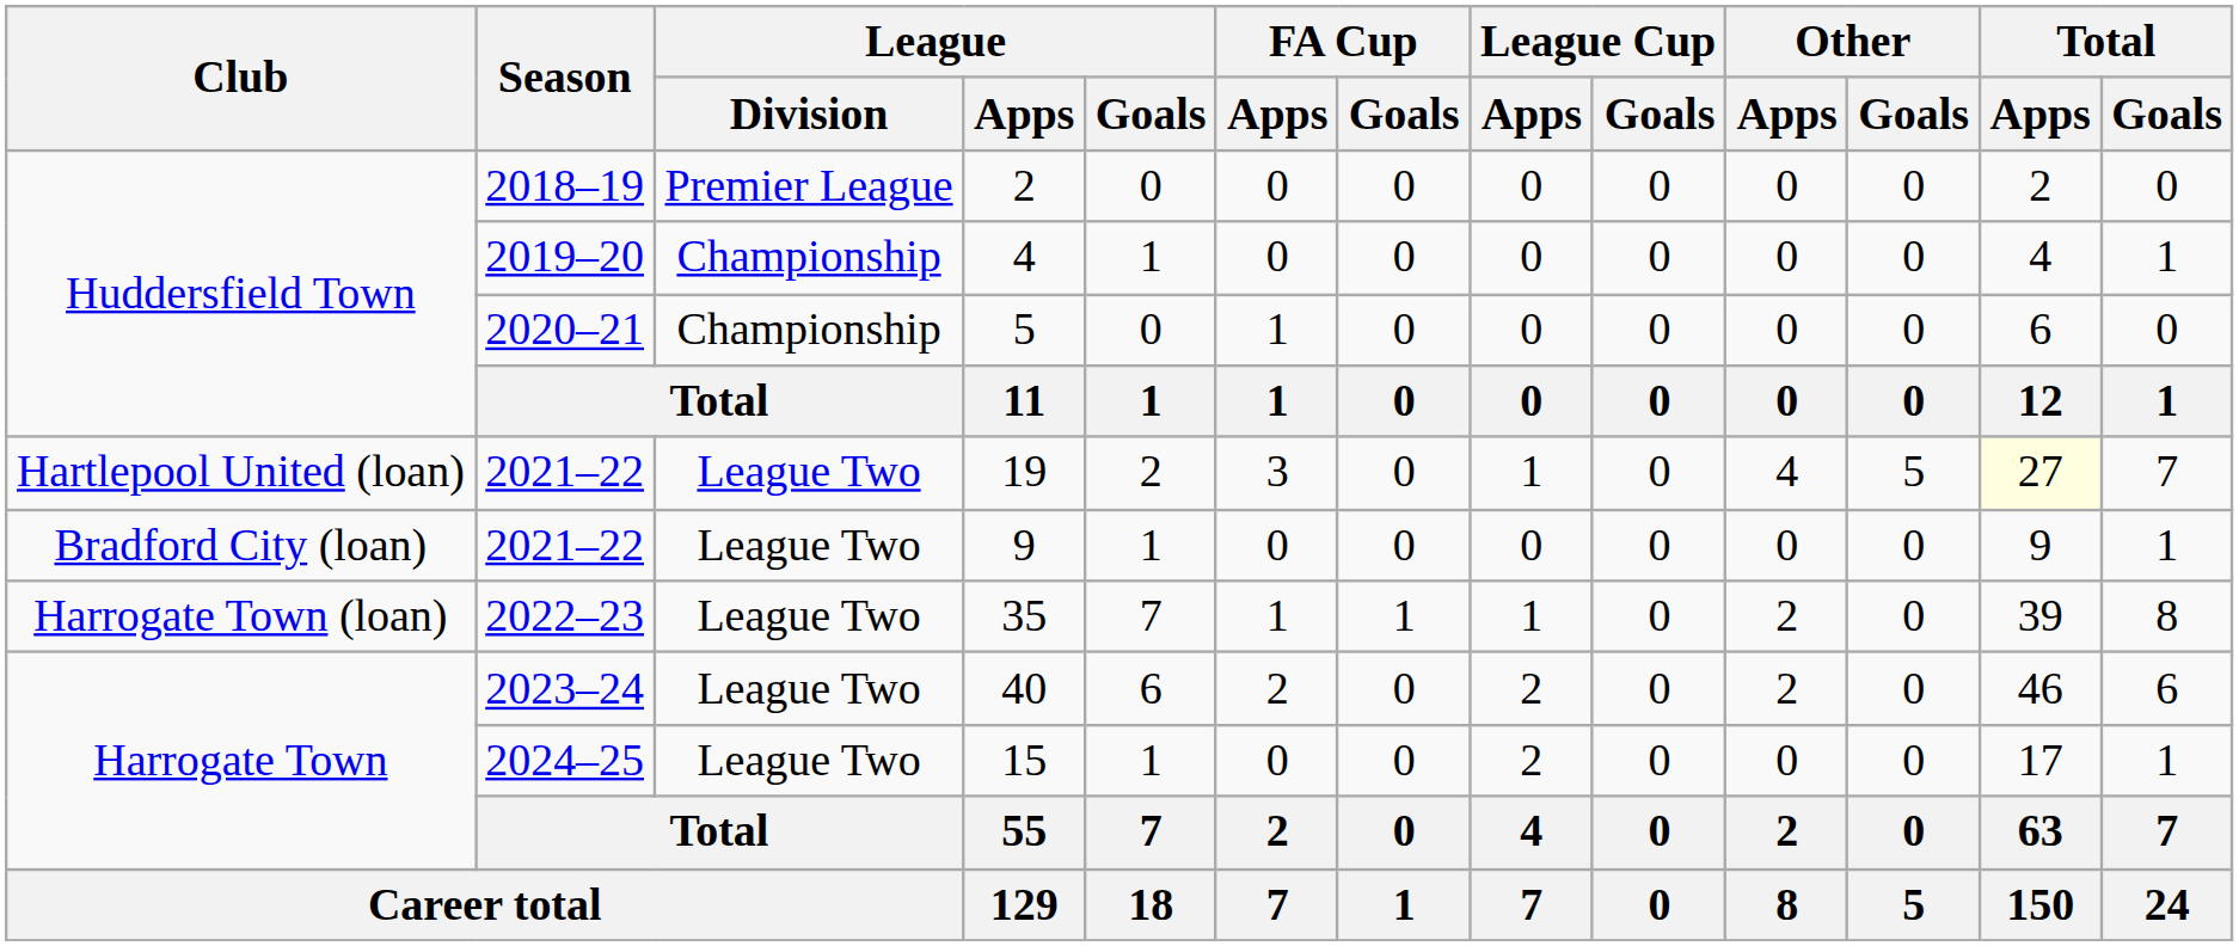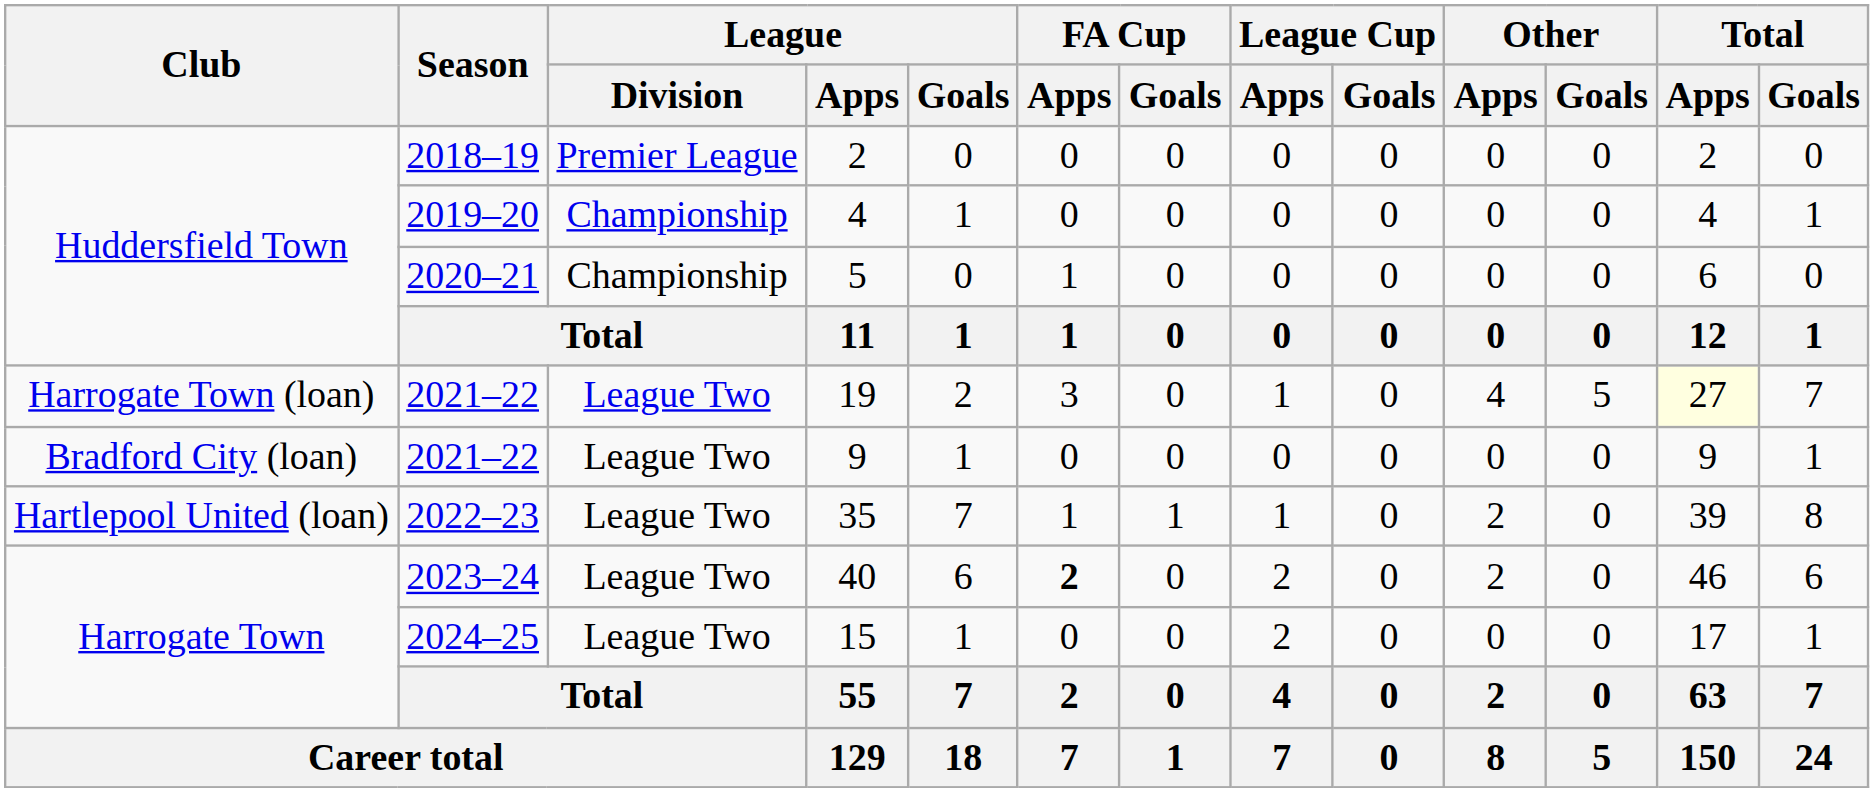19 | Club: Hartlepool United (loan) -> Harrogate Town (loan)
35 | Club: Harrogate Town (loan) -> Hartlepool United (loan)
40 | FA Cup / Apps: normal -> bold
